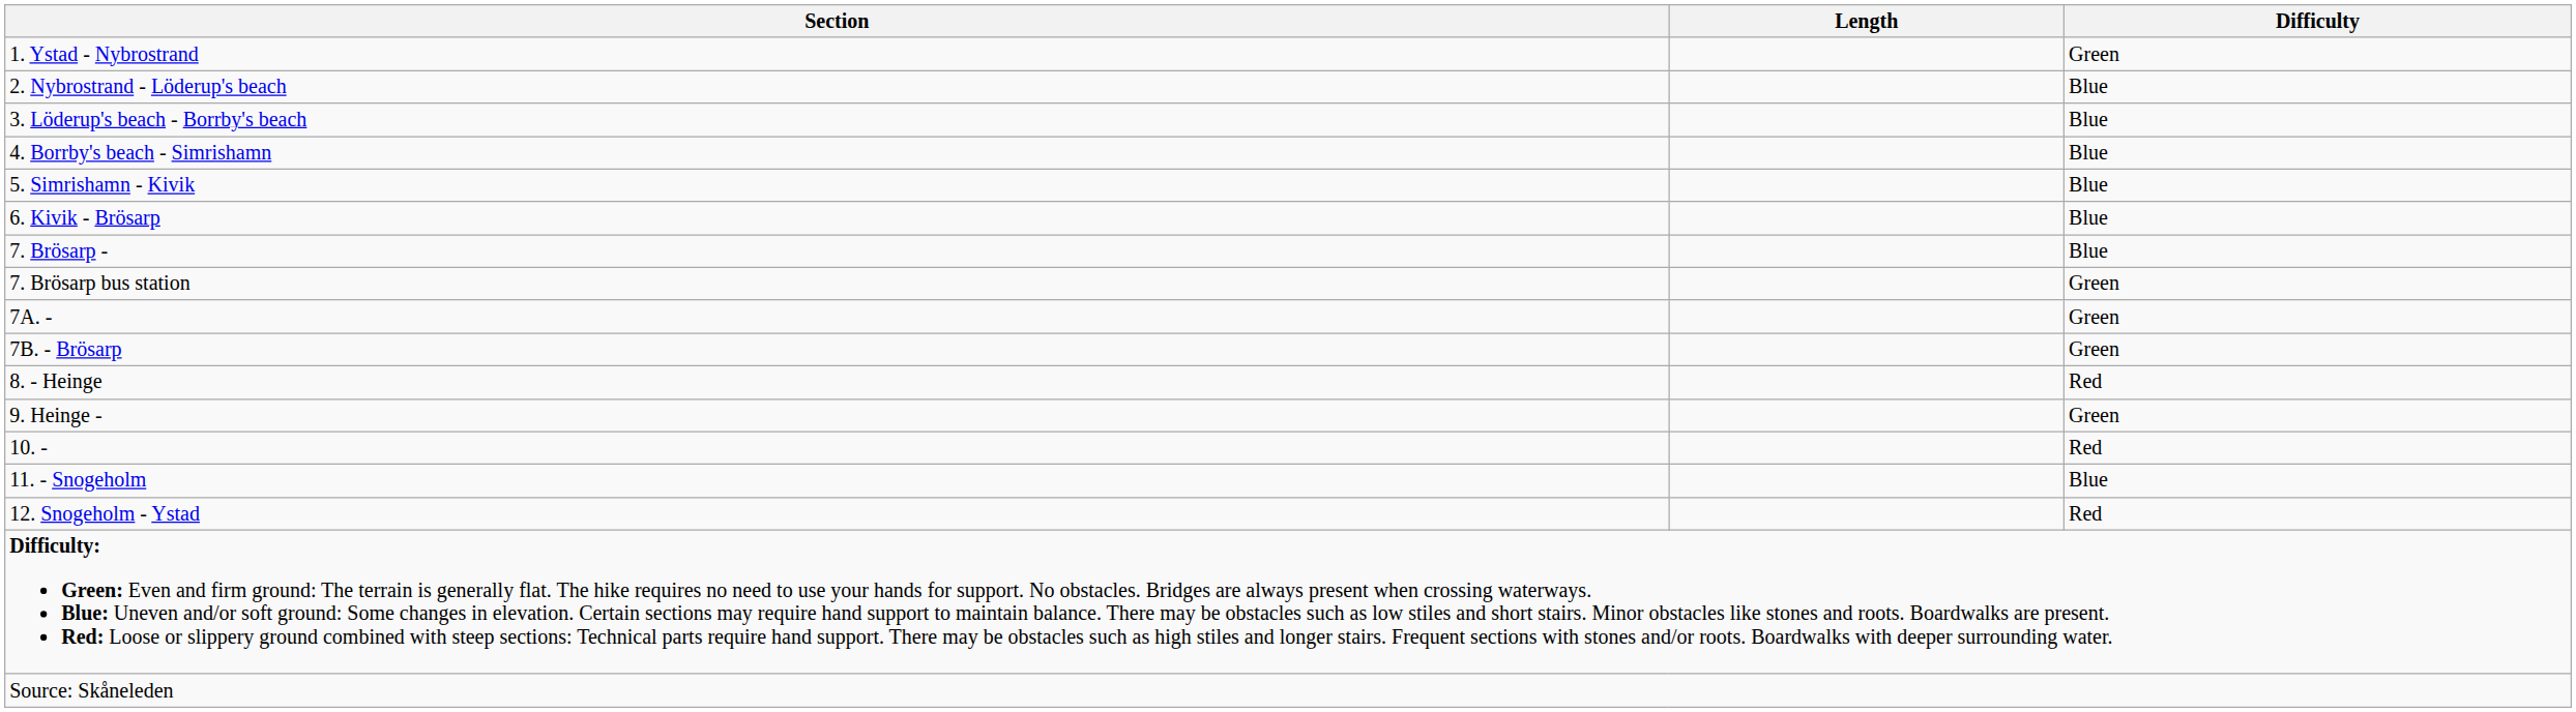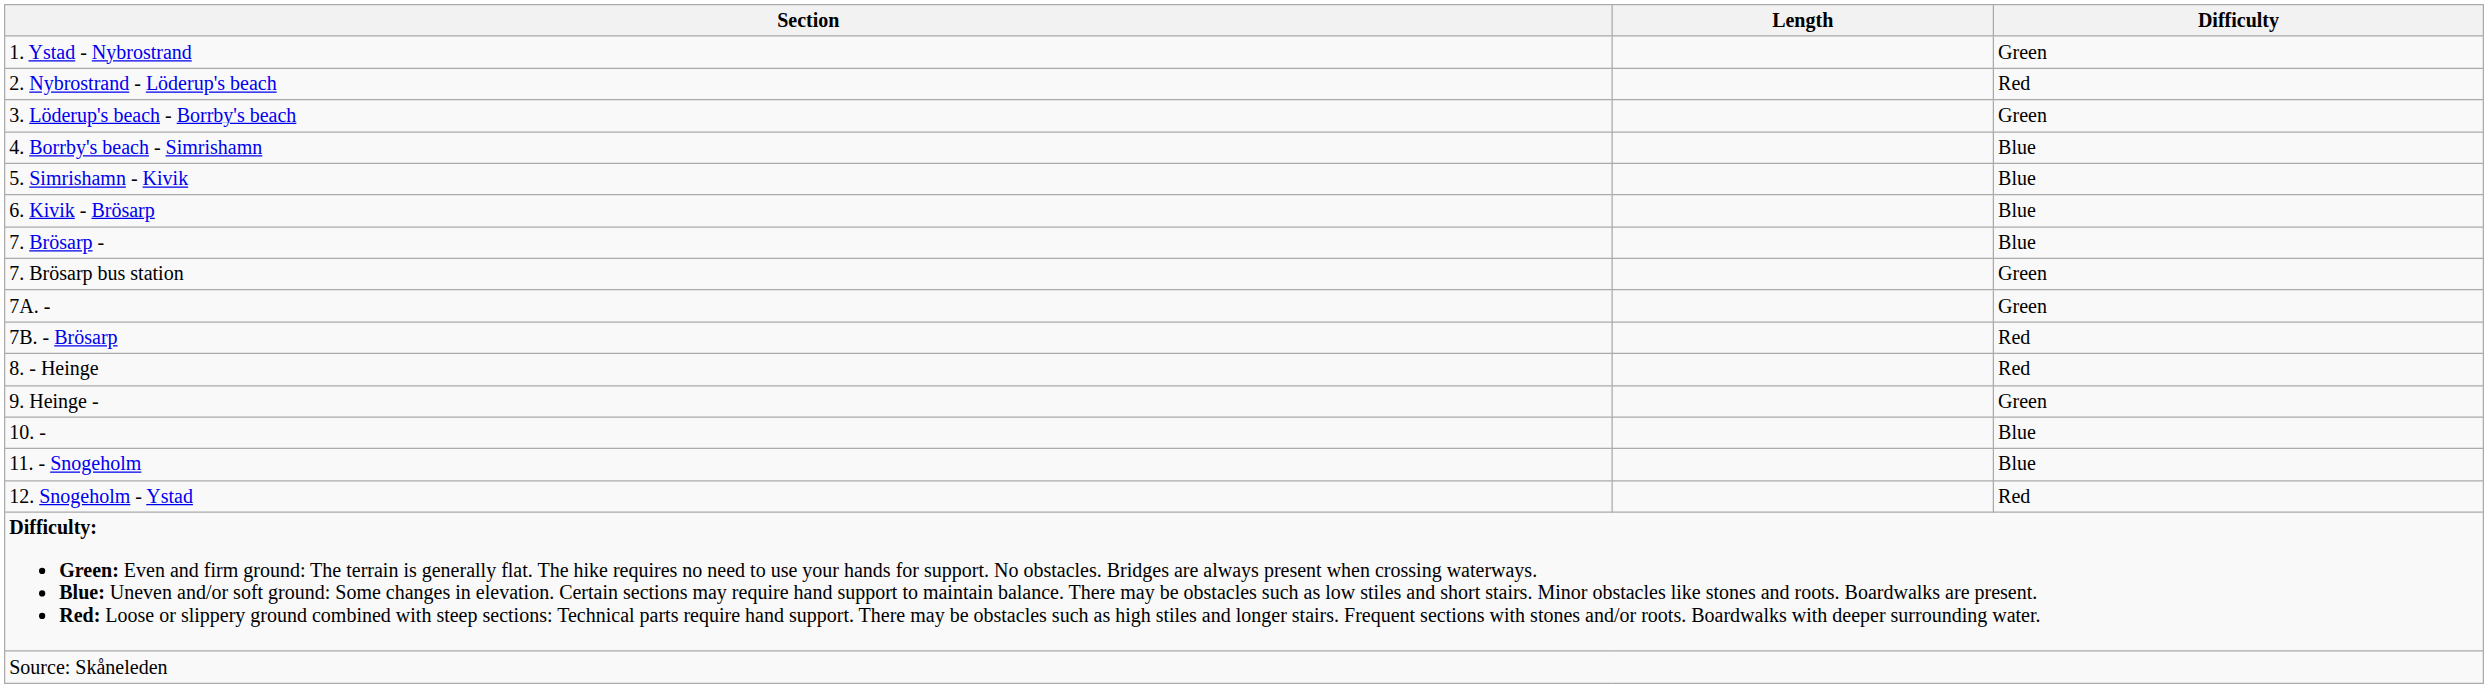2. Nybrostrand - Löderup's beach | Difficulty: Blue -> Red
3. Löderup's beach - Borrby's beach | Difficulty: Blue -> Green
7B. - Brösarp | Difficulty: Green -> Red
10. - | Difficulty: Red -> Blue
